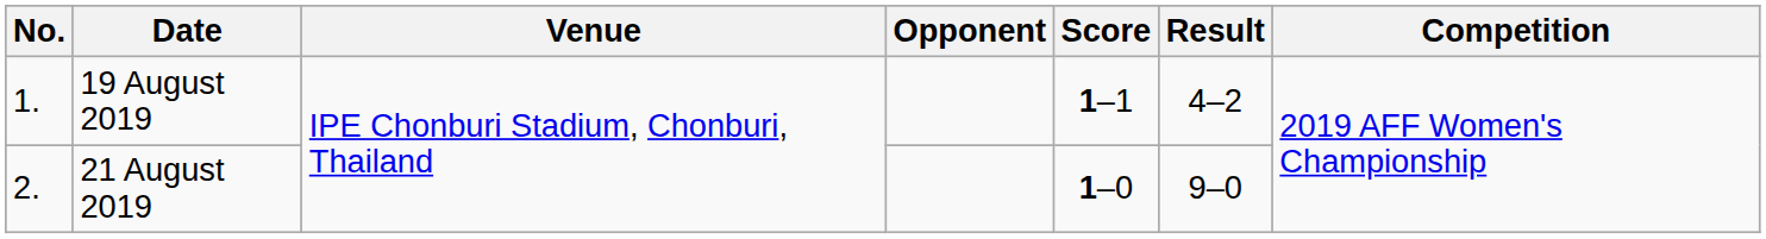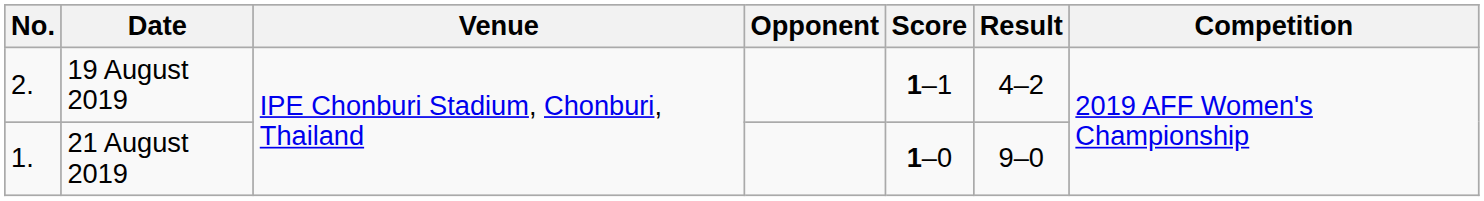19 August 2019 | No.: 1. -> 2.
21 August 2019 | No.: 2. -> 1.
